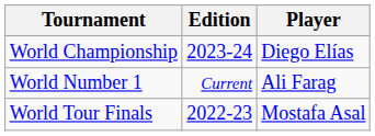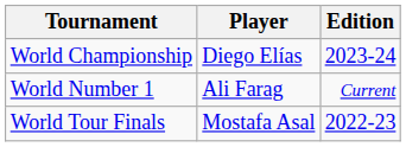columns swapped: Edition <-> Player
